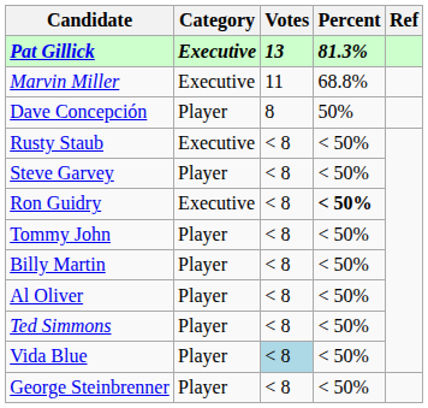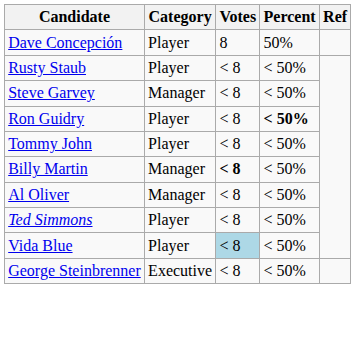- row: Pat Gillick | Executive | 13 | 81.3%
- row: Marvin Miller | Executive | 11 | 68.8%
Rusty Staub | Category: Executive -> Player
Steve Garvey | Category: Player -> Manager
Ron Guidry | Category: Executive -> Player
Billy Martin | Category: Player -> Manager
Billy Martin | Votes: normal -> bold
Al Oliver | Category: Player -> Manager
George Steinbrenner | Category: Player -> Executive
